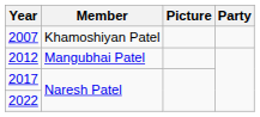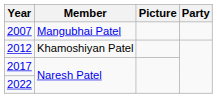2007 | Member: Khamoshiyan Patel -> Mangubhai Patel
2012 | Member: Mangubhai Patel -> Khamoshiyan Patel
